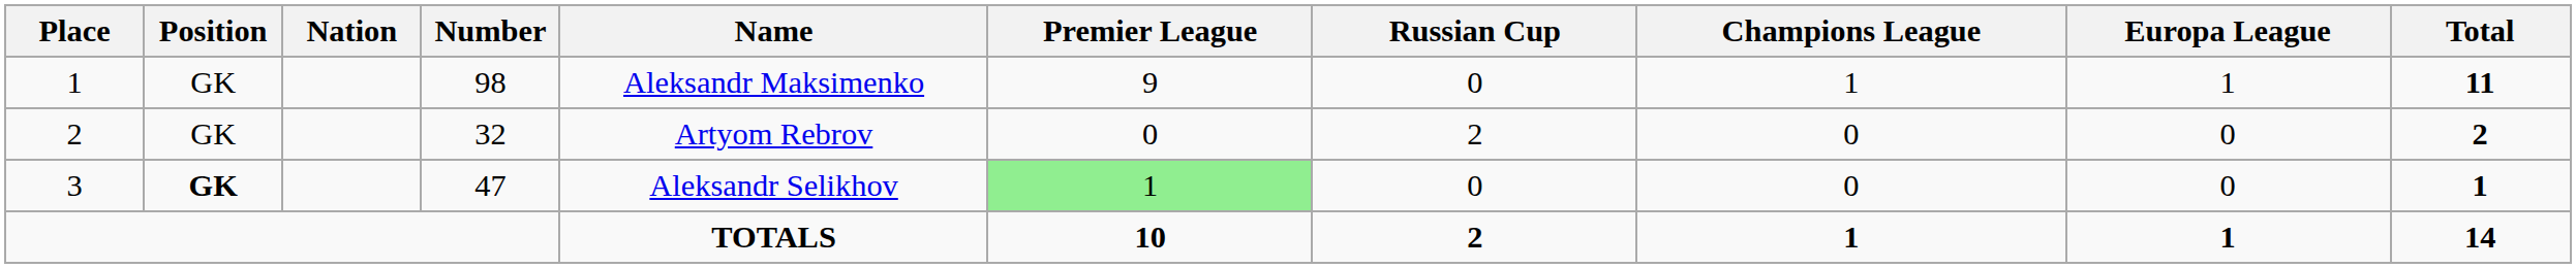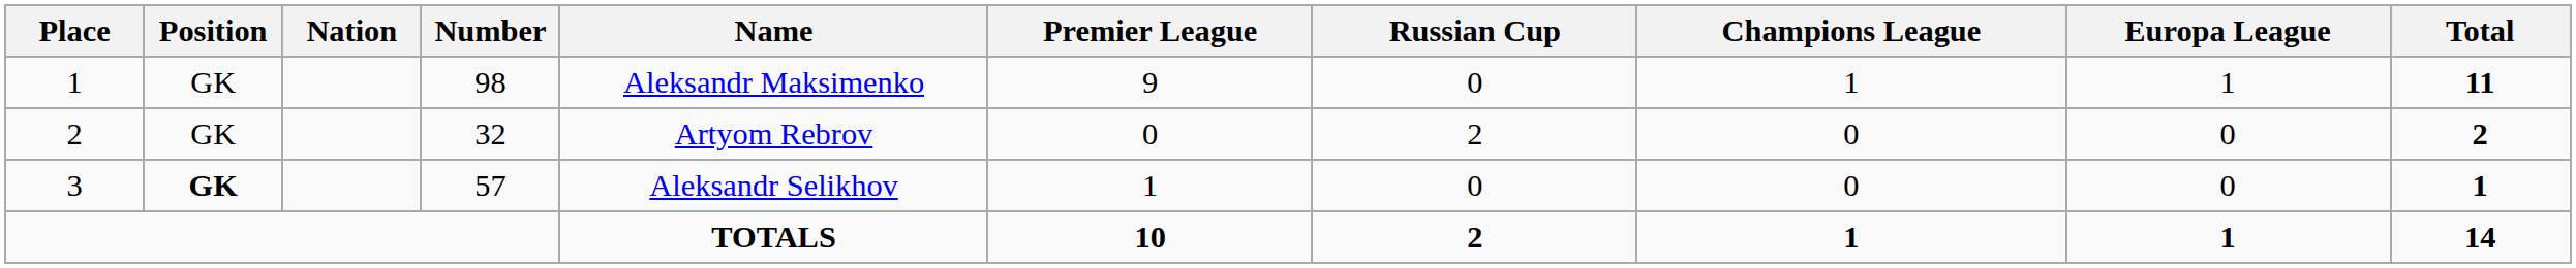3 | Number: 47 -> 57
3 | Premier League: lightgreen background -> no background
